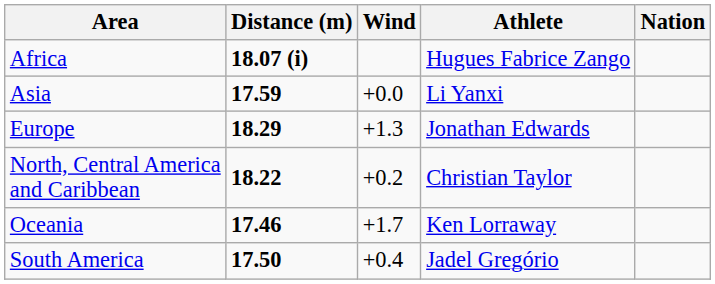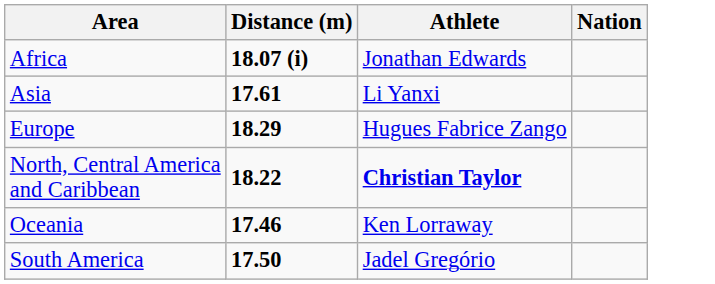- column: Wind | +0.0 | +1.3 | +0.2 | +1.7 | +0.4
Africa | Athlete: Hugues Fabrice Zango -> Jonathan Edwards
Asia | Distance (m): 17.59 -> 17.61
Europe | Athlete: Jonathan Edwards -> Hugues Fabrice Zango
North, Central America and Caribbean | Athlete: normal -> bold
